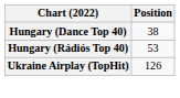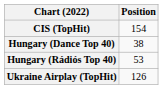+ row: CIS (TopHit) | 154
